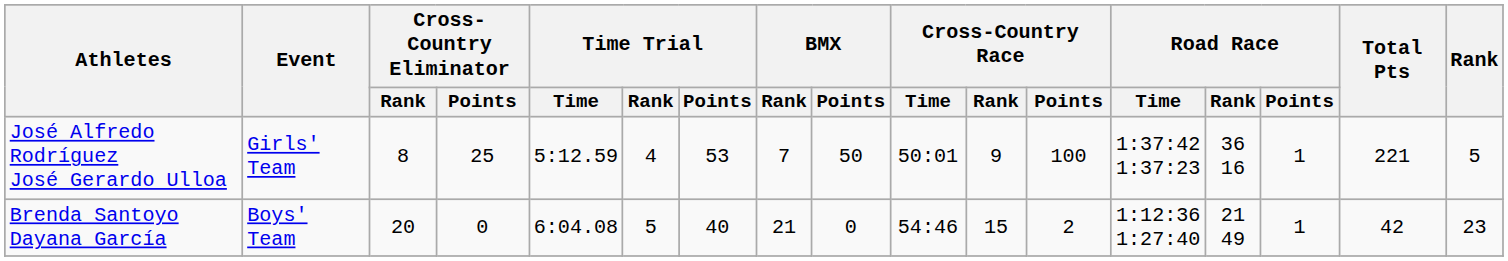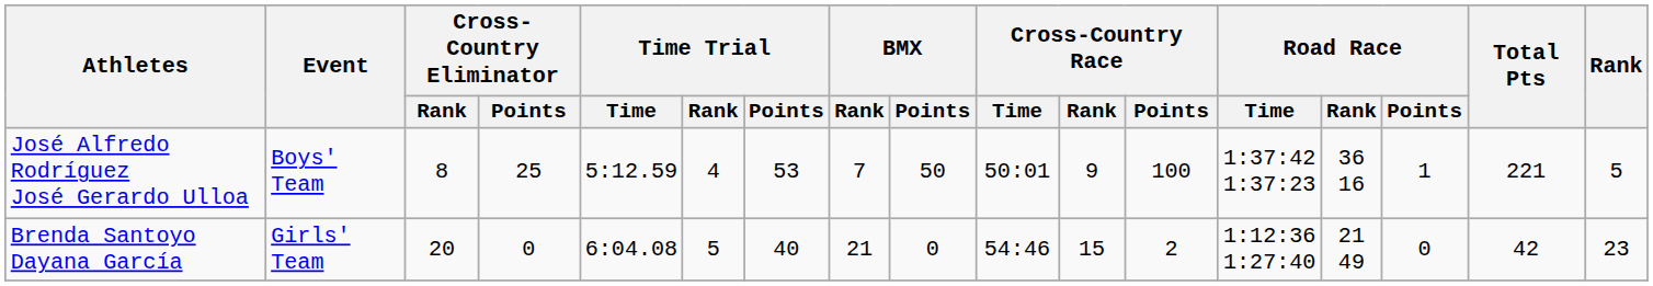José Alfredo Rodríguez José Gerardo Ulloa | Event: Girls' Team -> Boys' Team
Brenda Santoyo Dayana García | Event: Boys' Team -> Girls' Team
Brenda Santoyo Dayana García | Road Race / Points: 1 -> 0
